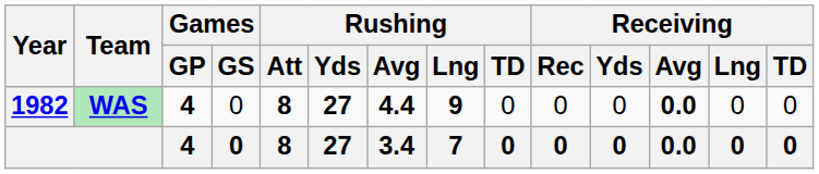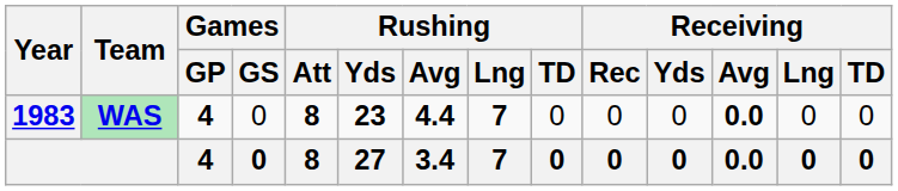WAS | Year: 1982 -> 1983
WAS | Rushing / Yds: 27 -> 23
WAS | Rushing / Lng: 9 -> 7
